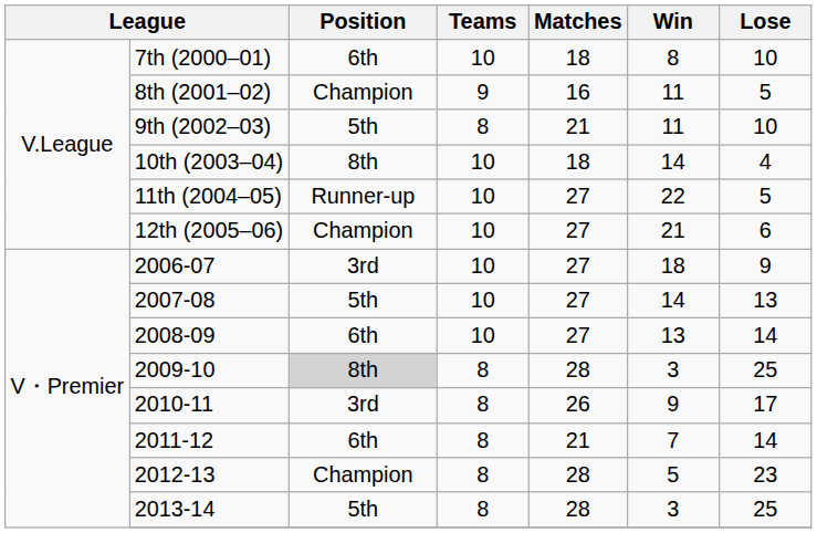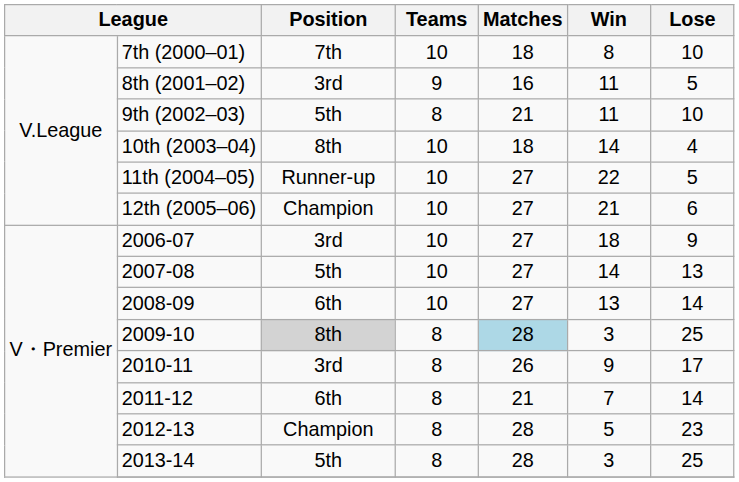7th (2000–01) | Position: 6th -> 7th
8th (2001–02) | Position: Champion -> 3rd
2009-10 | Matches: no background -> lightblue background
